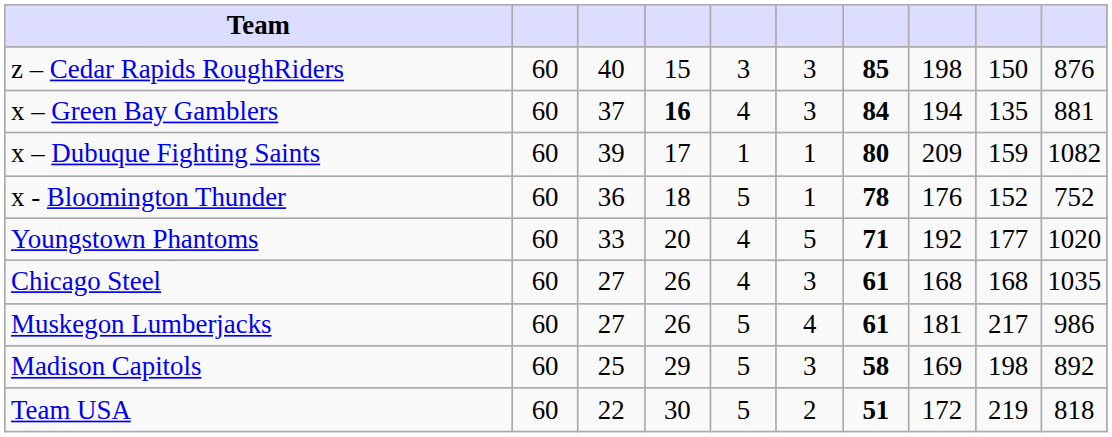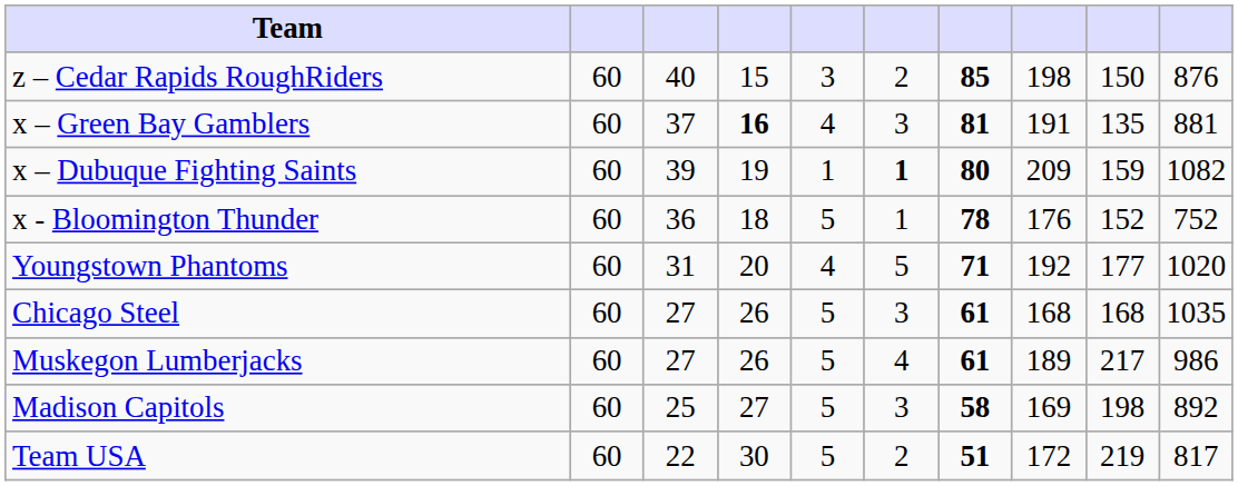z – Cedar Rapids RoughRiders | column 6: 3 -> 2
x – Green Bay Gamblers | column 7: 84 -> 81
x – Green Bay Gamblers | column 8: 194 -> 191
x – Dubuque Fighting Saints | column 4: 17 -> 19
x – Dubuque Fighting Saints | column 6: normal -> bold
Youngstown Phantoms | column 3: 33 -> 31
Chicago Steel | column 5: 4 -> 5
Muskegon Lumberjacks | column 8: 181 -> 189
Madison Capitols | column 4: 29 -> 27
Team USA | column 10: 818 -> 817
